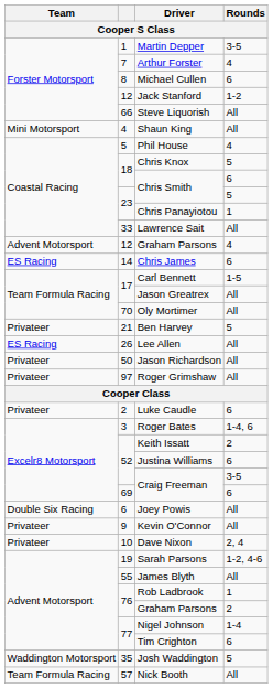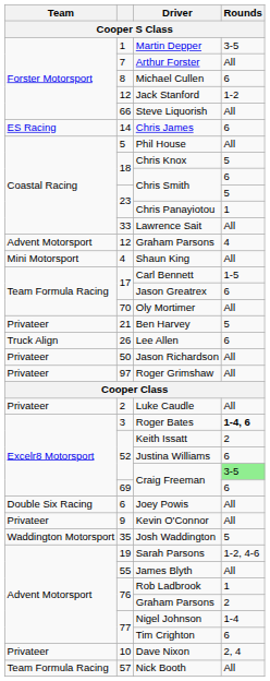Arthur Forster | Rounds: 4 -> All
rows swapped: Shaun King <-> Chris James
Phil House | Rounds: 4 -> All
Jason Greatrex | Rounds: All -> 6
Lee Allen | Team: ES Racing -> Truck Align
Lee Allen | Rounds: All -> 6
Luke Caudle | Rounds: 6 -> All
Roger Bates | Rounds: normal -> bold
52 / Craig Freeman | Rounds: no background -> lightgreen background
rows swapped: Dave Nixon <-> Josh Waddington
